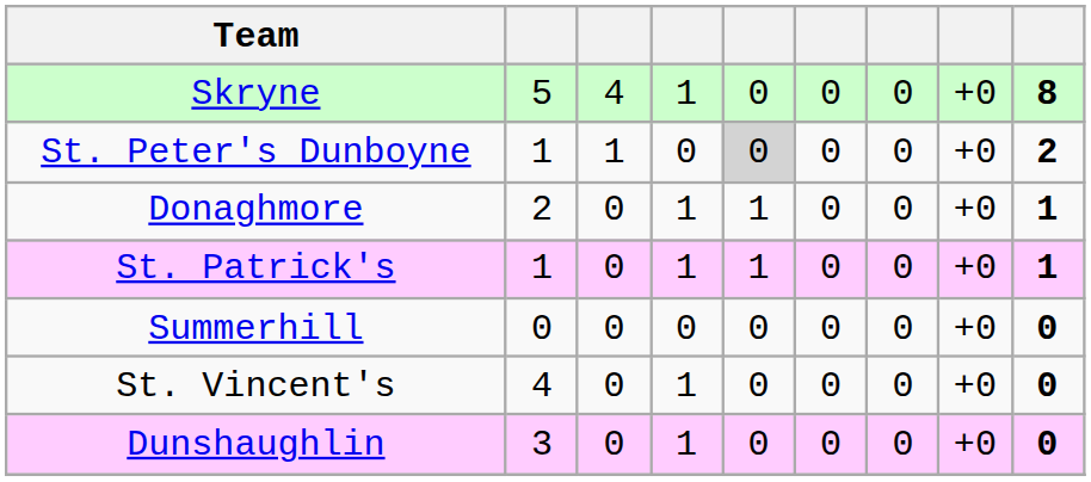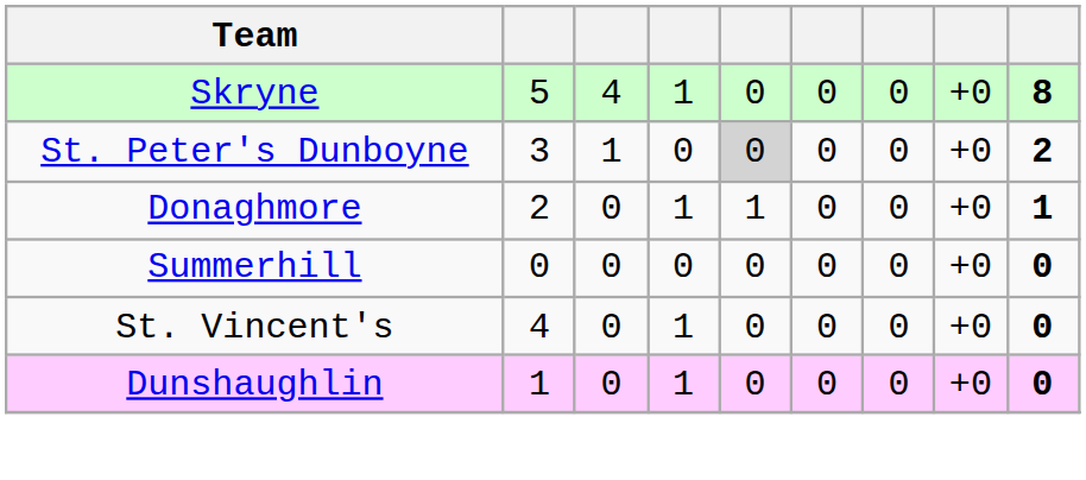St. Peter's Dunboyne | column 2: 1 -> 3
- row: St. Patrick's | 1 | 0 | 1 | 1 | 0 | 0 | +0 | 1
Dunshaughlin | column 2: 3 -> 1
